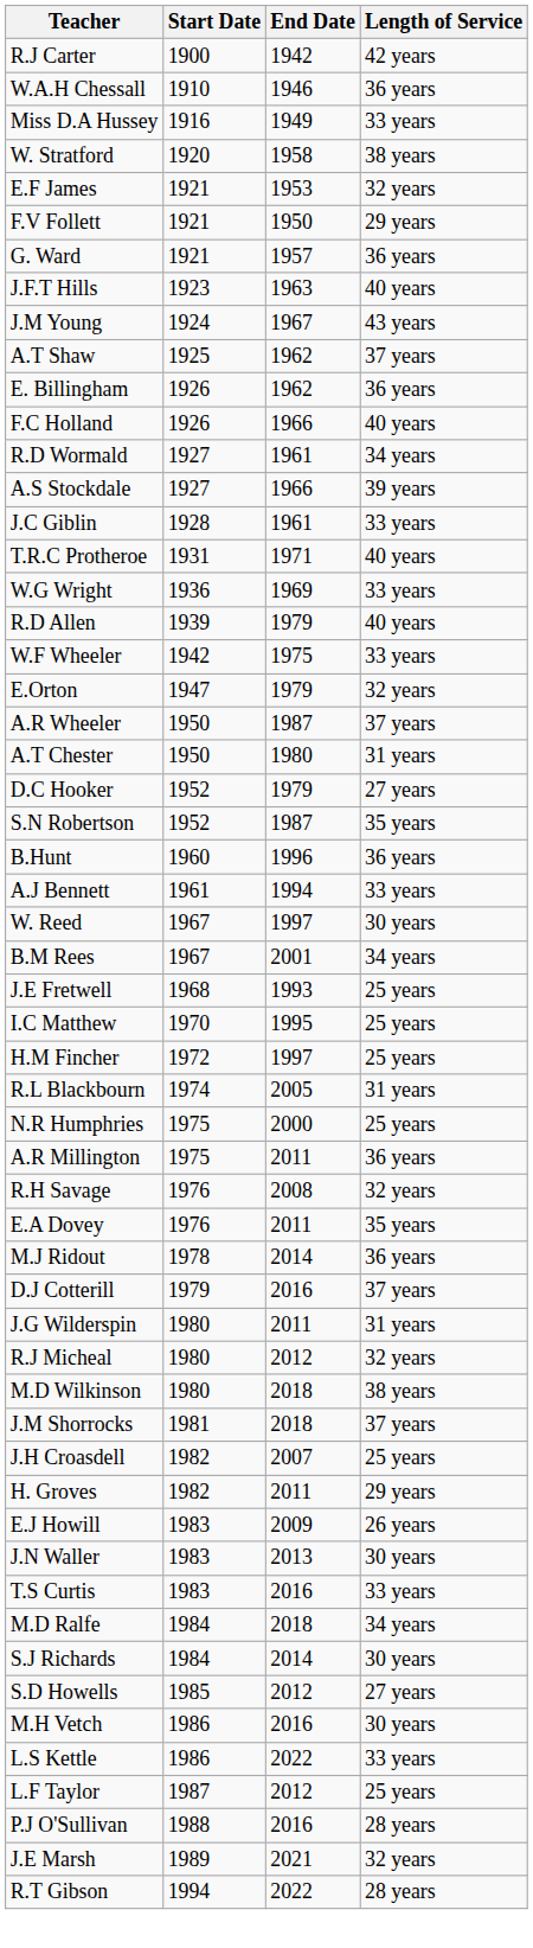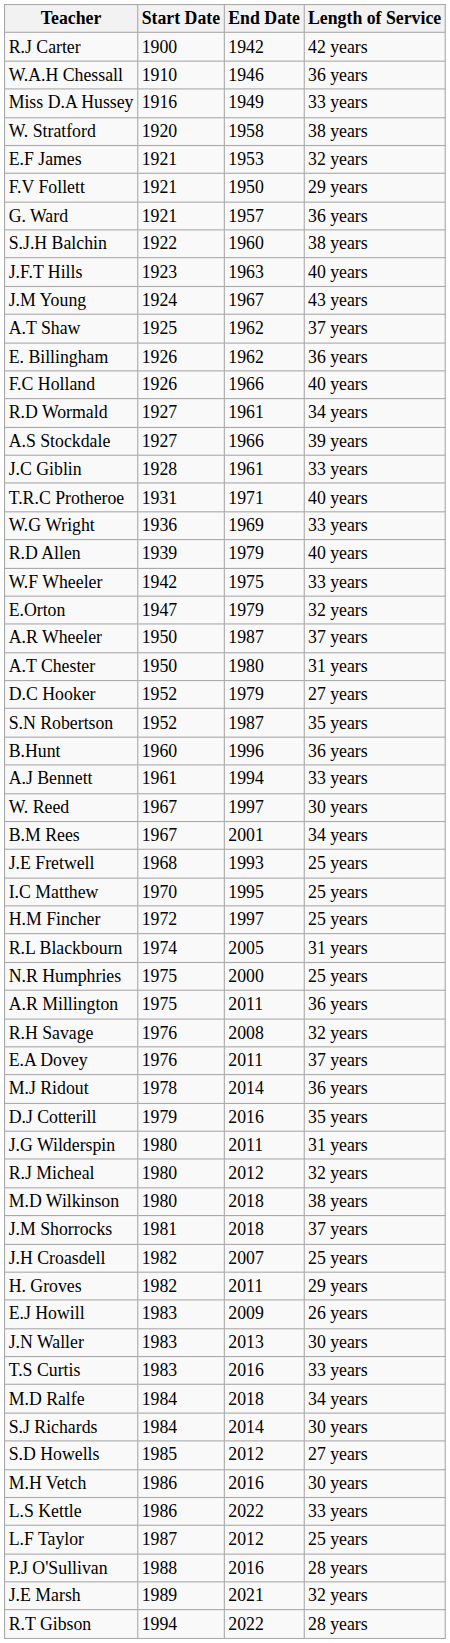+ row: S.J.H Balchin | 1922 | 1960 | 38 years
E.A Dovey | Length of Service: 35 years -> 37 years
D.J Cotterill | Length of Service: 37 years -> 35 years
